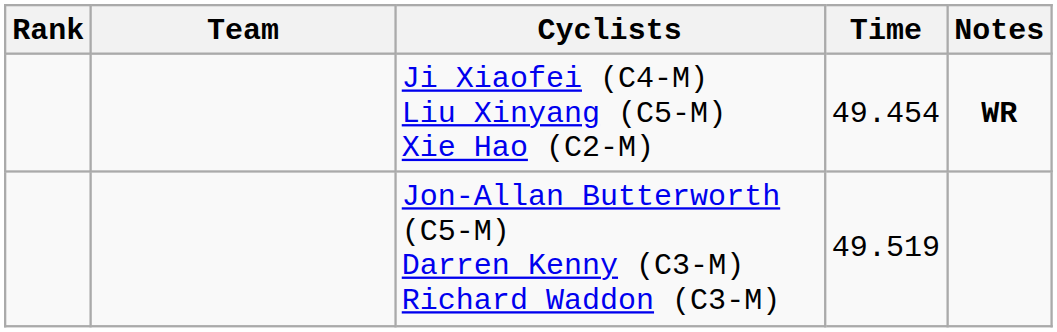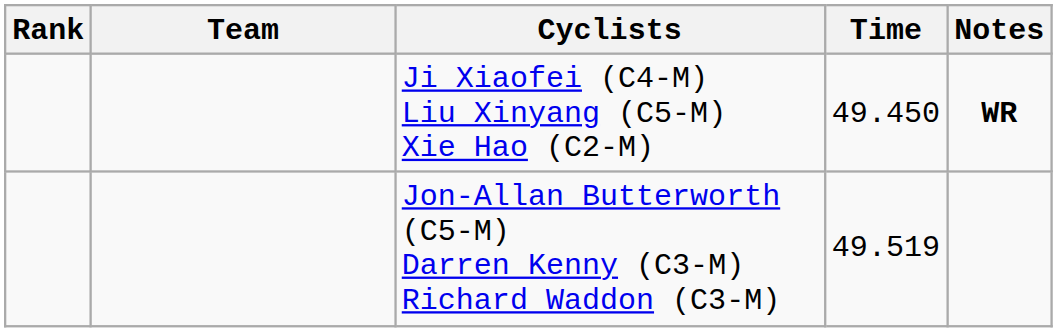Ji Xiaofei (C4-M) Liu Xinyang (C5-M) Xie Hao (C2-M) | Time: 49.454 -> 49.450
